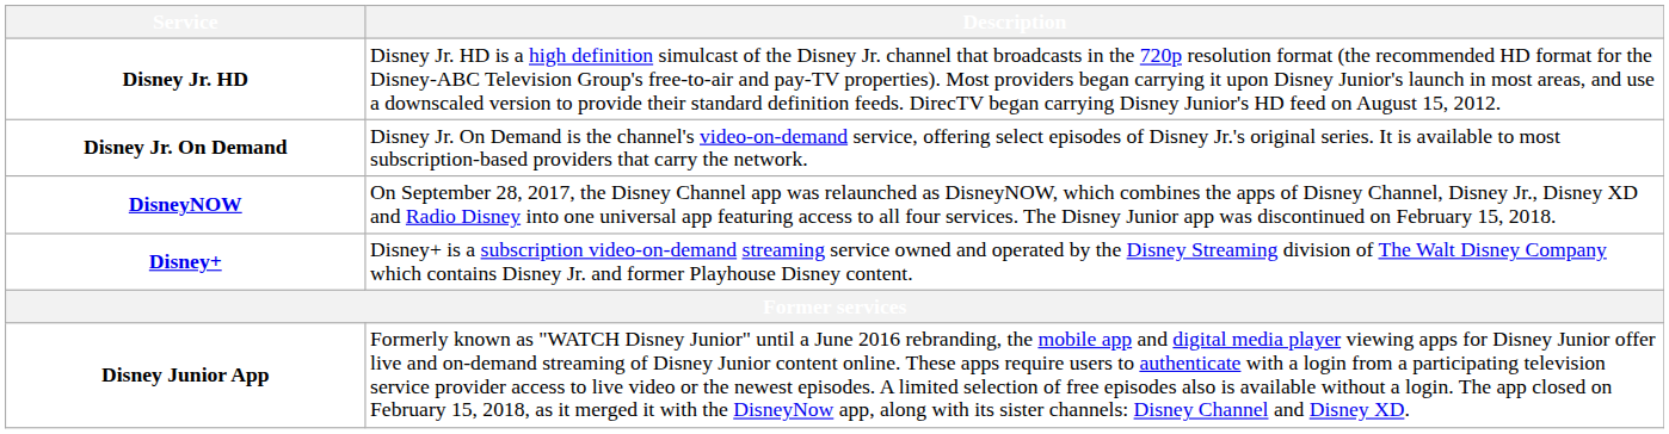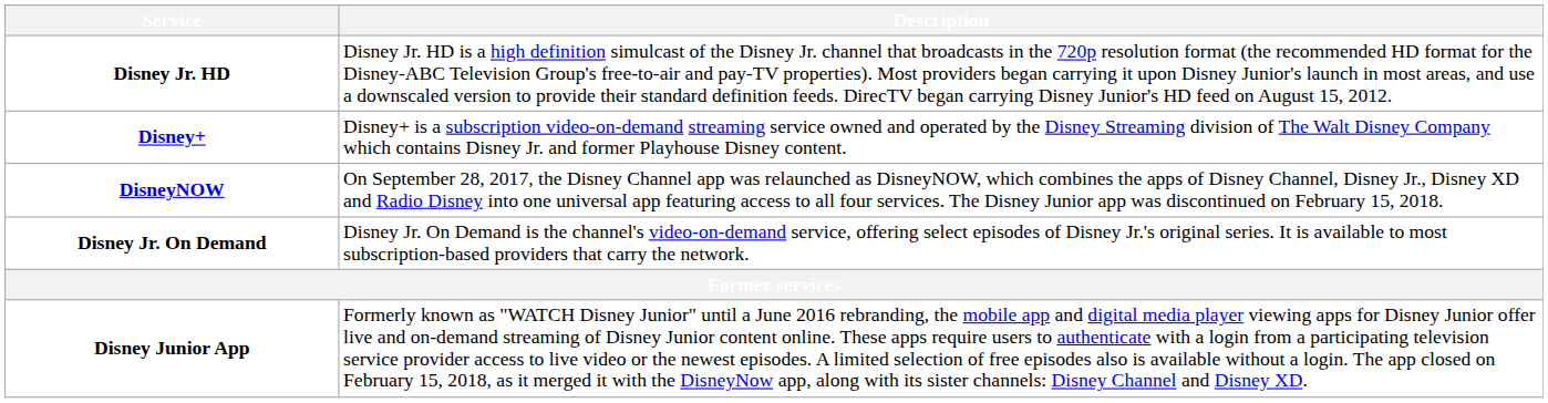rows swapped: Disney Jr. On Demand <-> Disney+
